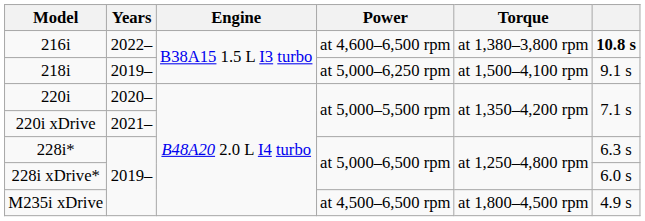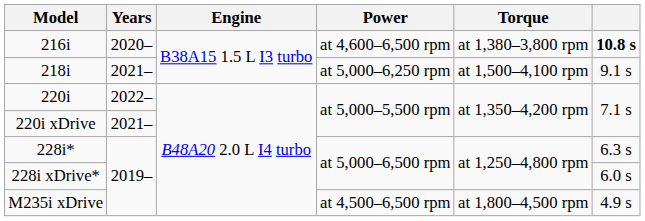216i | Years: 2022– -> 2020–
218i | Years: 2019– -> 2021–
220i | Years: 2020– -> 2022–
